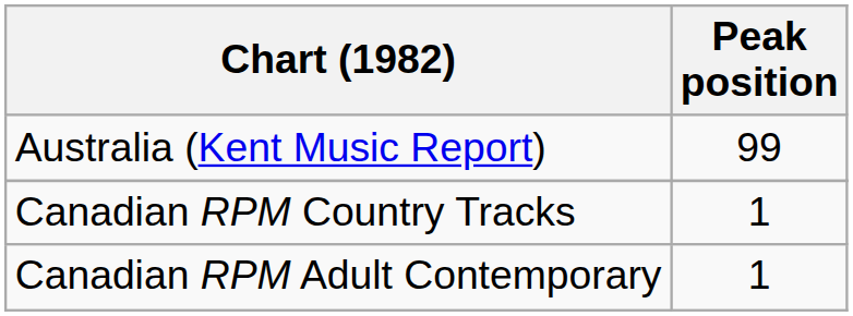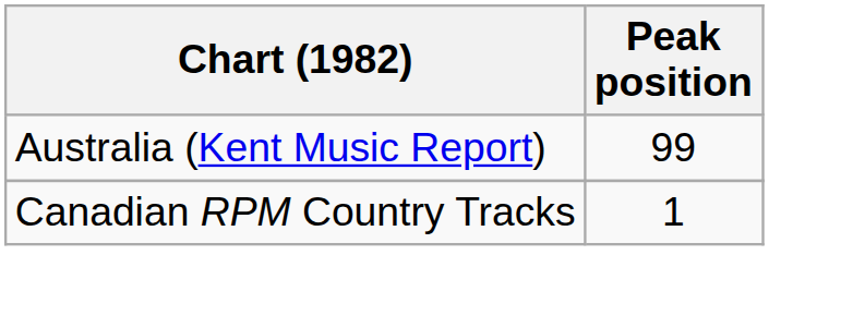- row: Canadian RPM Adult Contemporary | 1
